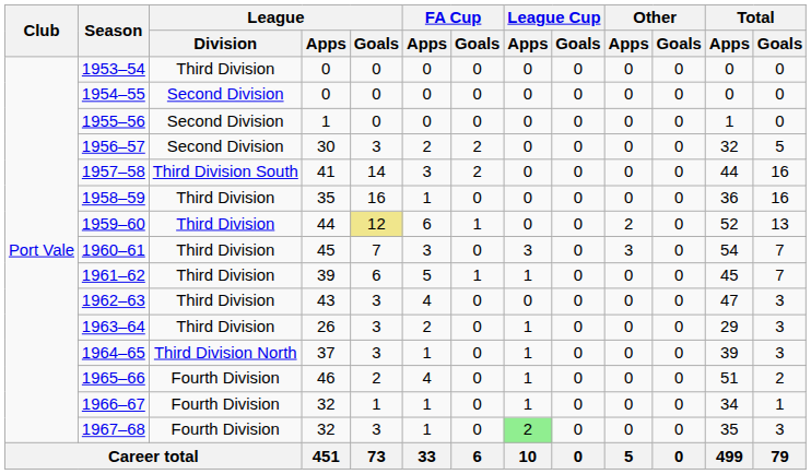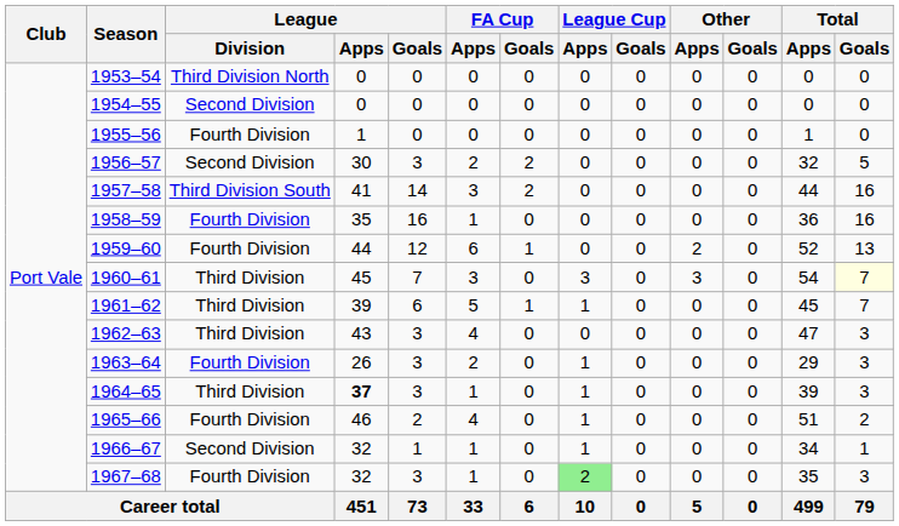1953–54 | League / Division: Third Division -> Third Division North
1955–56 | League / Division: Second Division -> Fourth Division
1958–59 | League / Division: Third Division -> Fourth Division
1959–60 | League / Division: Third Division -> Fourth Division
1959–60 | League / Goals: khaki background -> no background
1960–61 | Total / Goals: no background -> lightyellow background
1963–64 | League / Division: Third Division -> Fourth Division
1964–65 | League / Division: Third Division North -> Third Division
1964–65 | League / Apps: normal -> bold
1966–67 | League / Division: Fourth Division -> Second Division
